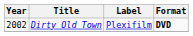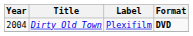Dirty Old Town | Year: 2002 -> 2004
